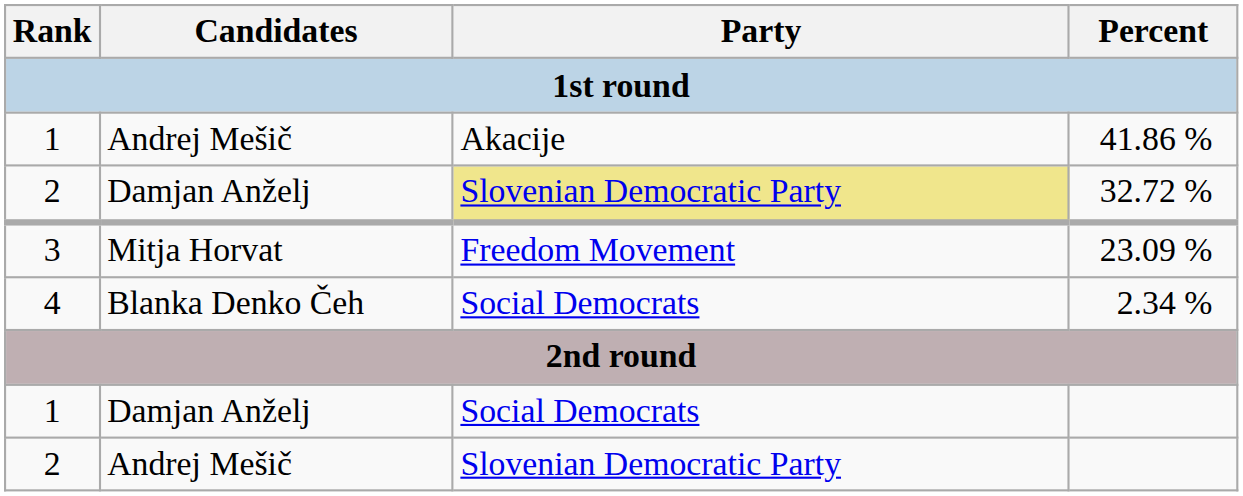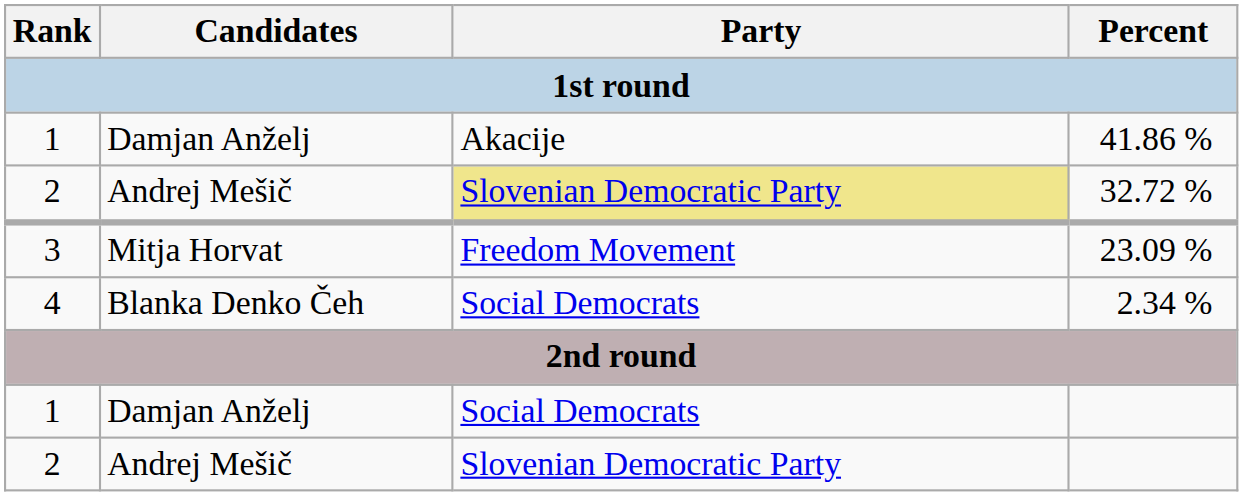41.86 % | Candidates: Andrej Mešič -> Damjan Anželj
32.72 % | Candidates: Damjan Anželj -> Andrej Mešič
